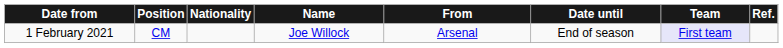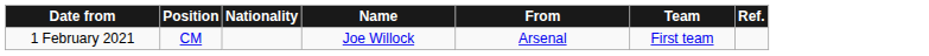- column: Date until | End of season
1 February 2021 | Team: lavender background -> no background
